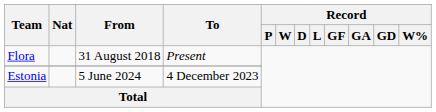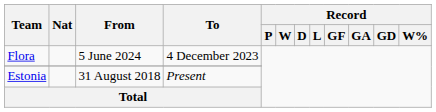Flora | From: 31 August 2018 -> 5 June 2024
Flora | To: Present -> 4 December 2023
Estonia | From: 5 June 2024 -> 31 August 2018
Estonia | To: 4 December 2023 -> Present
